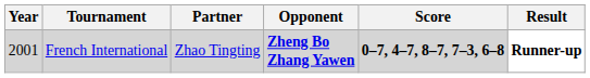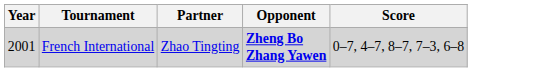- column: Result | Runner-up
French International | Score: bold -> normal
